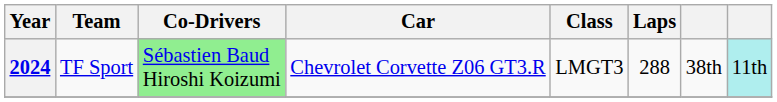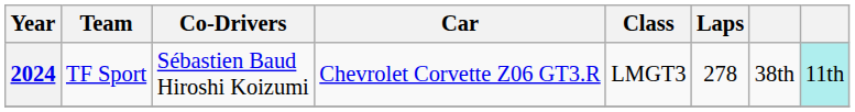2024 | Co-Drivers: lightgreen background -> no background
2024 | Laps: 288 -> 278
